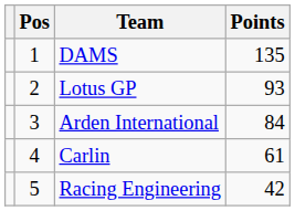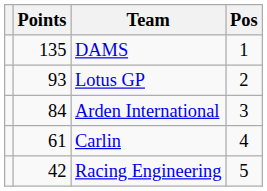columns swapped: Pos <-> Points
